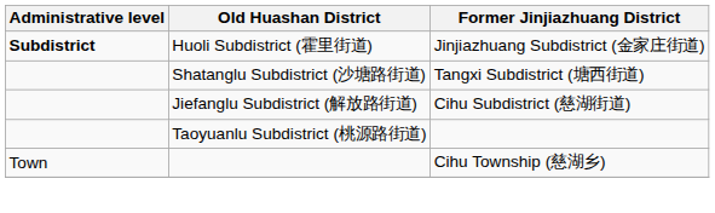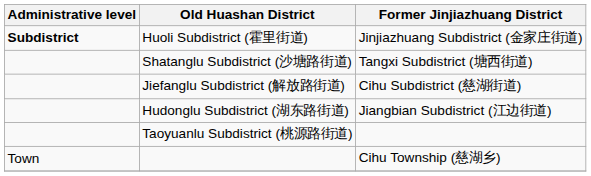+ row: Hudonglu Subdistrict (湖东路街道) | Jiangbian Subdistrict (江边街道)
